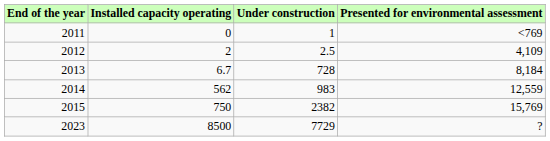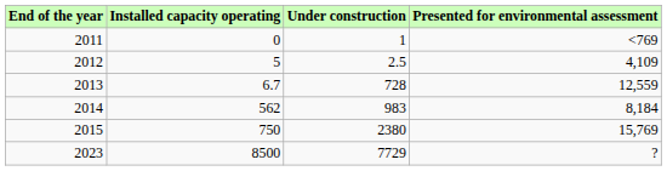2012 | Installed capacity operating: 2 -> 5
2013 | Presented for environmental assessment: 8,184 -> 12,559
2014 | Presented for environmental assessment: 12,559 -> 8,184
2015 | Under construction: 2382 -> 2380
